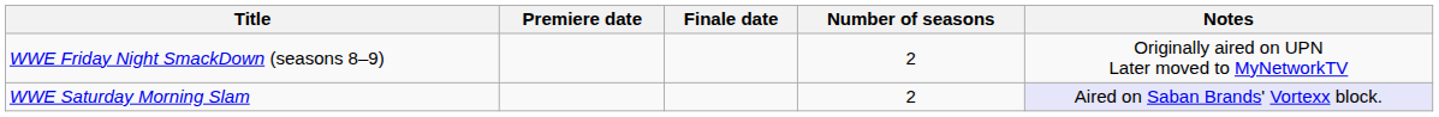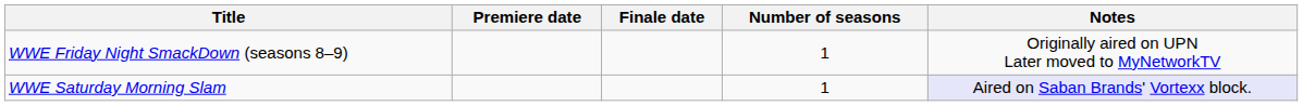WWE Friday Night SmackDown (seasons 8–9) | Number of seasons: 2 -> 1
WWE Saturday Morning Slam | Number of seasons: 2 -> 1
